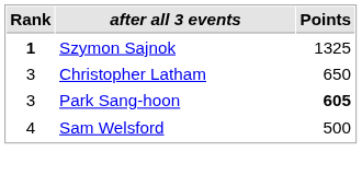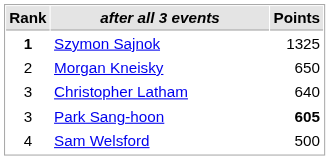+ row: 2 | Morgan Kneisky | 650
Christopher Latham | Points: 650 -> 640
